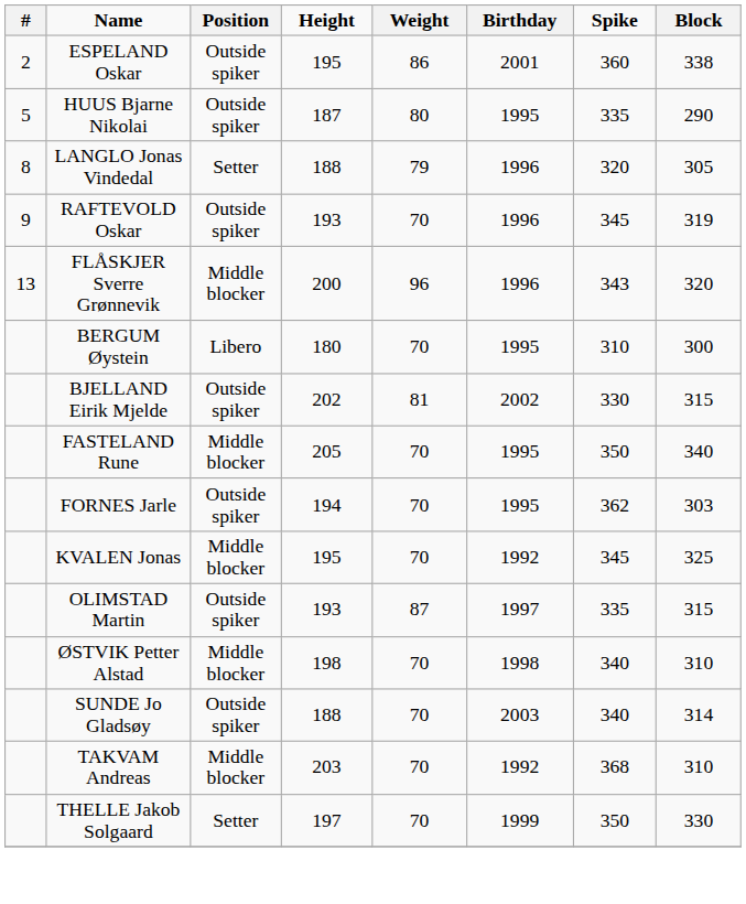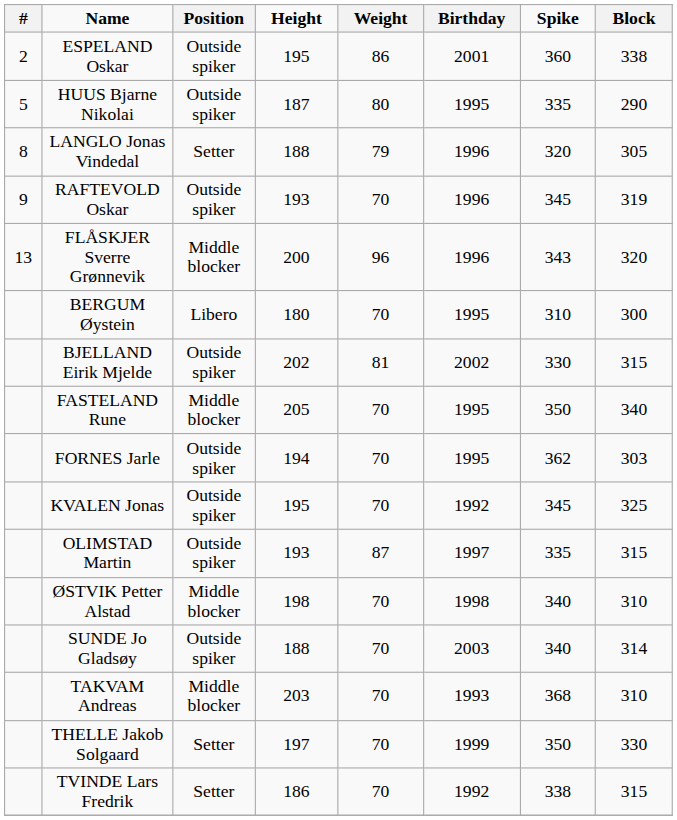KVALEN Jonas | Position: Middle blocker -> Outside spiker
TAKVAM Andreas | Birthday: 1992 -> 1993
+ row: TVINDE Lars Fredrik | Setter | 186 | 70 | 1992 | 338 | 315
